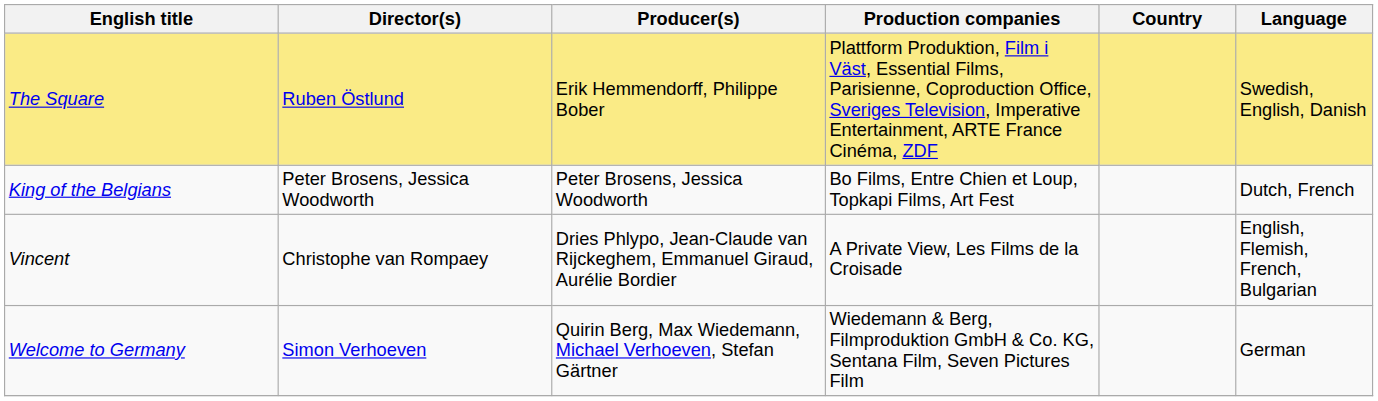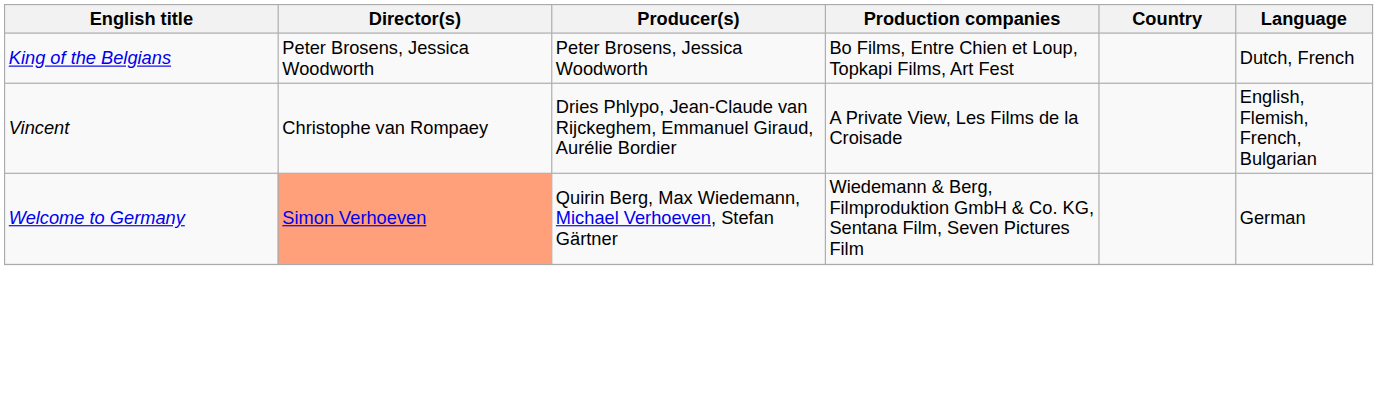- row: The Square | Ruben Östlund | Erik Hemmendorff, Philippe Bober | Plattform Produktion, Film i Väst, Essential Films, Parisienne, Coproduction Office, Sveriges Television, Imperative Entertainment, ARTE France Cinéma, ZDF | Swedish, English, Danish
Welcome to Germany | Director(s): no background -> lightsalmon background
